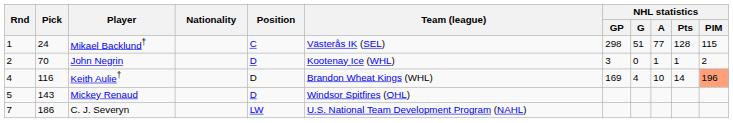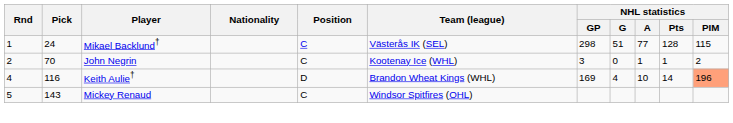John Negrin | Position: D -> C
Mickey Renaud | Position: D -> C
- row: 7 | 186 | C. J. Severyn | LW | U.S. National Team Development Program (NAHL)
